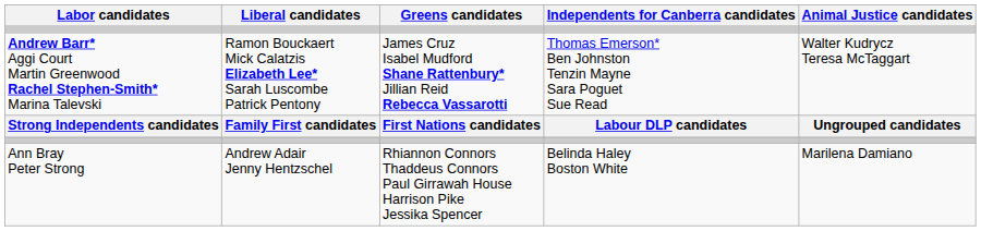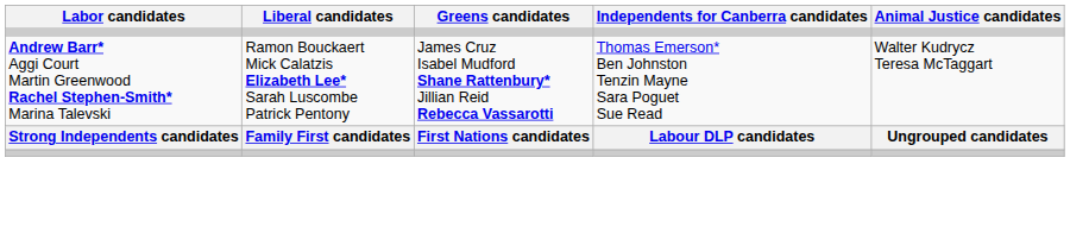- row: Ann Bray Peter Strong | Andrew Adair Jenny Hentzschel | Rhiannon Connors Thaddeus Connors Paul Girrawah House Harrison Pike Jessika Spencer | Belinda Haley Boston White | Marilena Damiano
